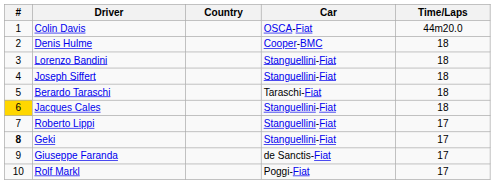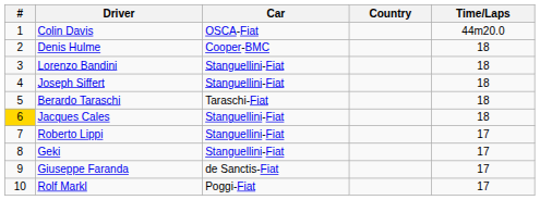columns swapped: Country <-> Car
Geki | #: bold -> normal
